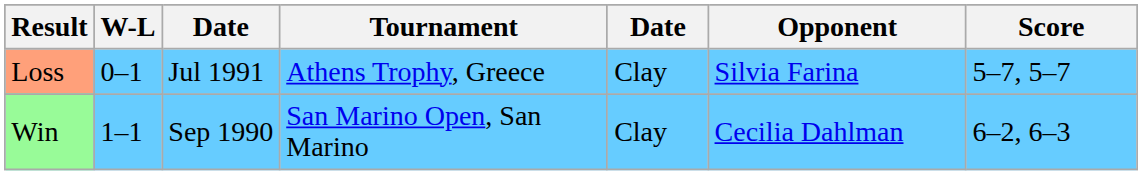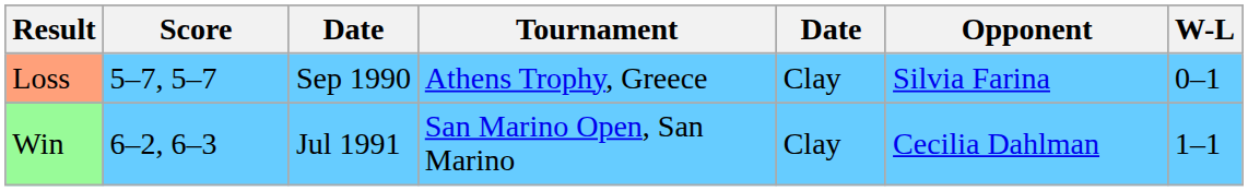columns swapped: W-L <-> Score
Loss | column 3: Jul 1991 -> Sep 1990
Win | column 3: Sep 1990 -> Jul 1991
